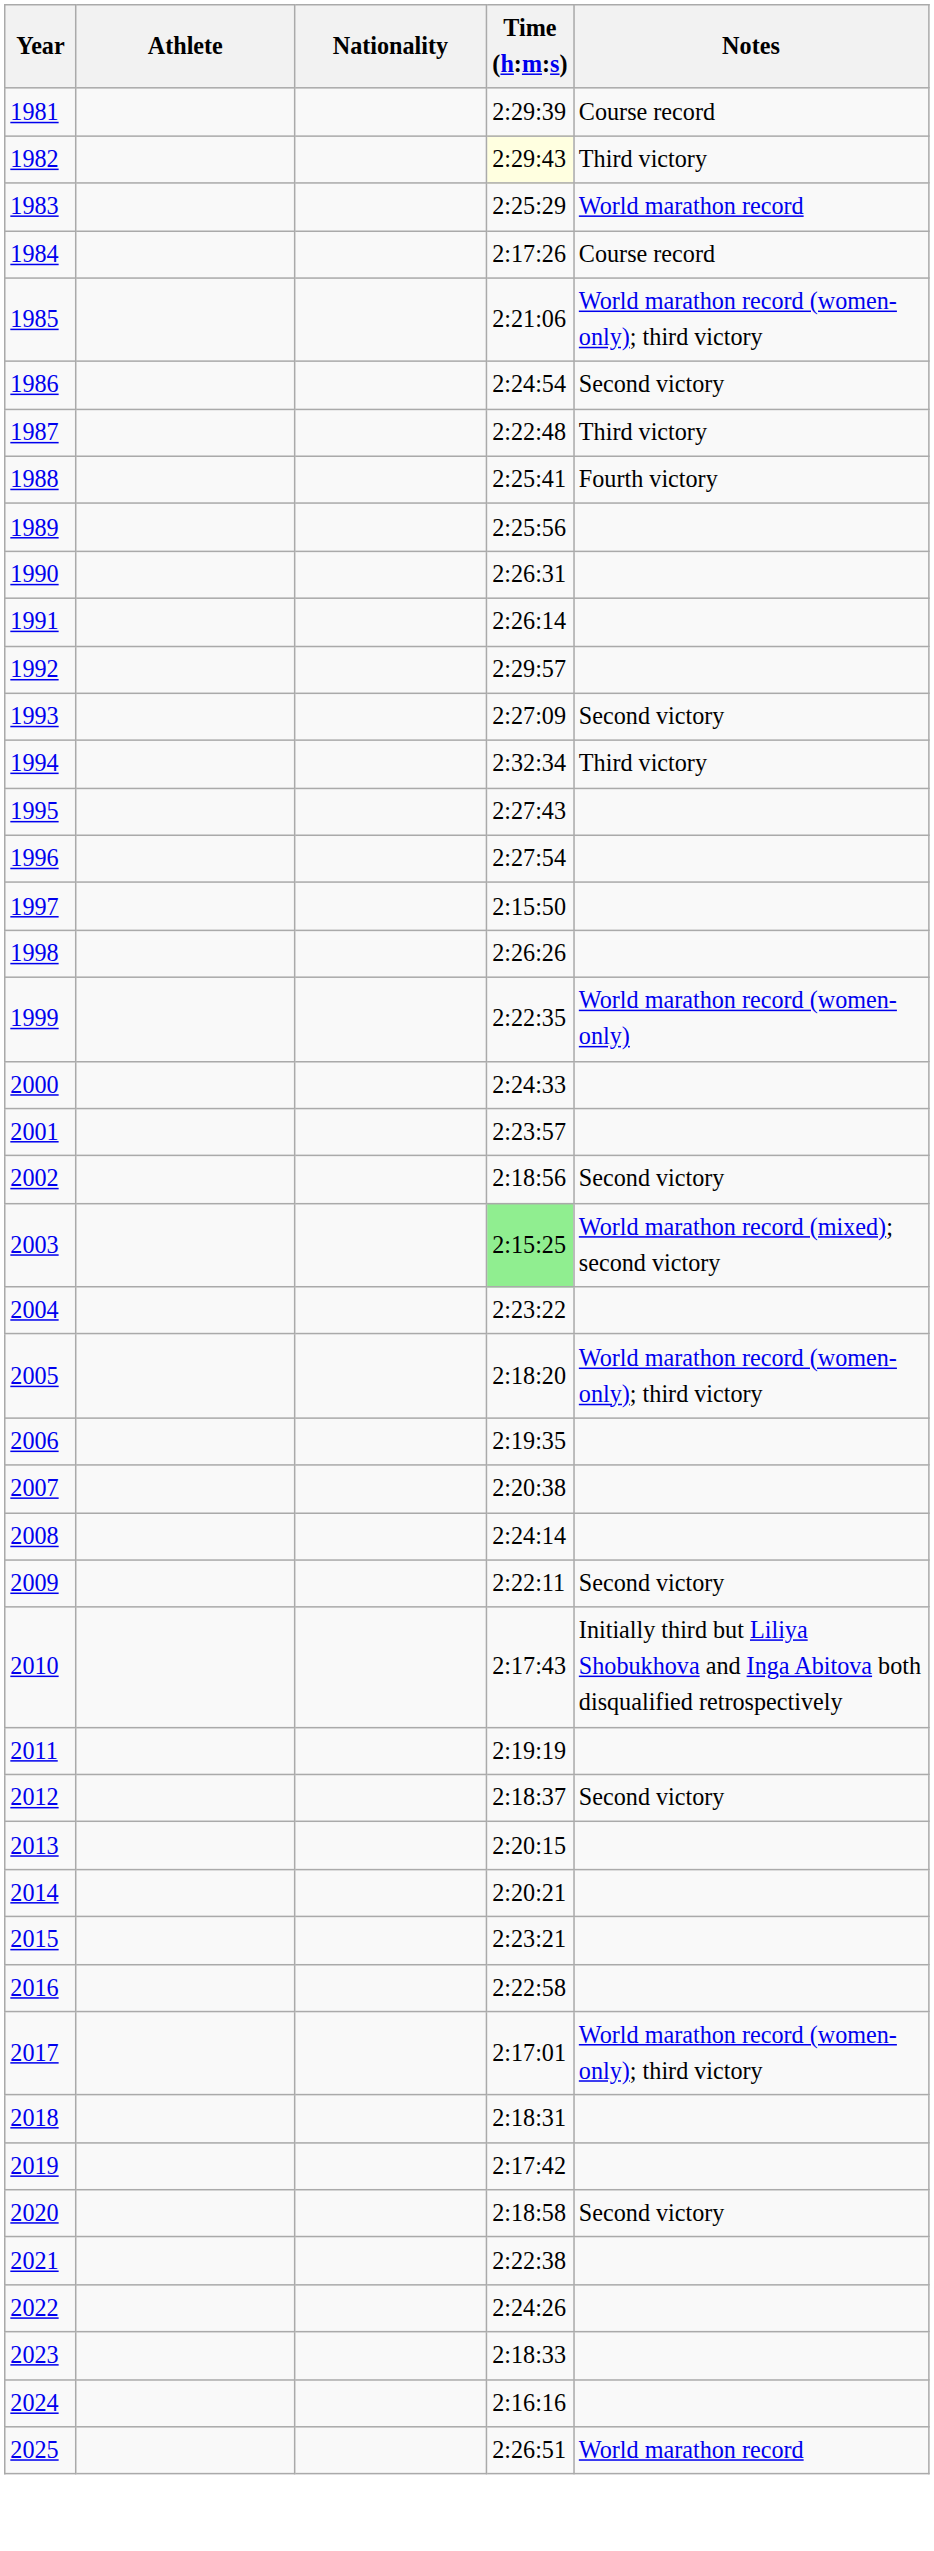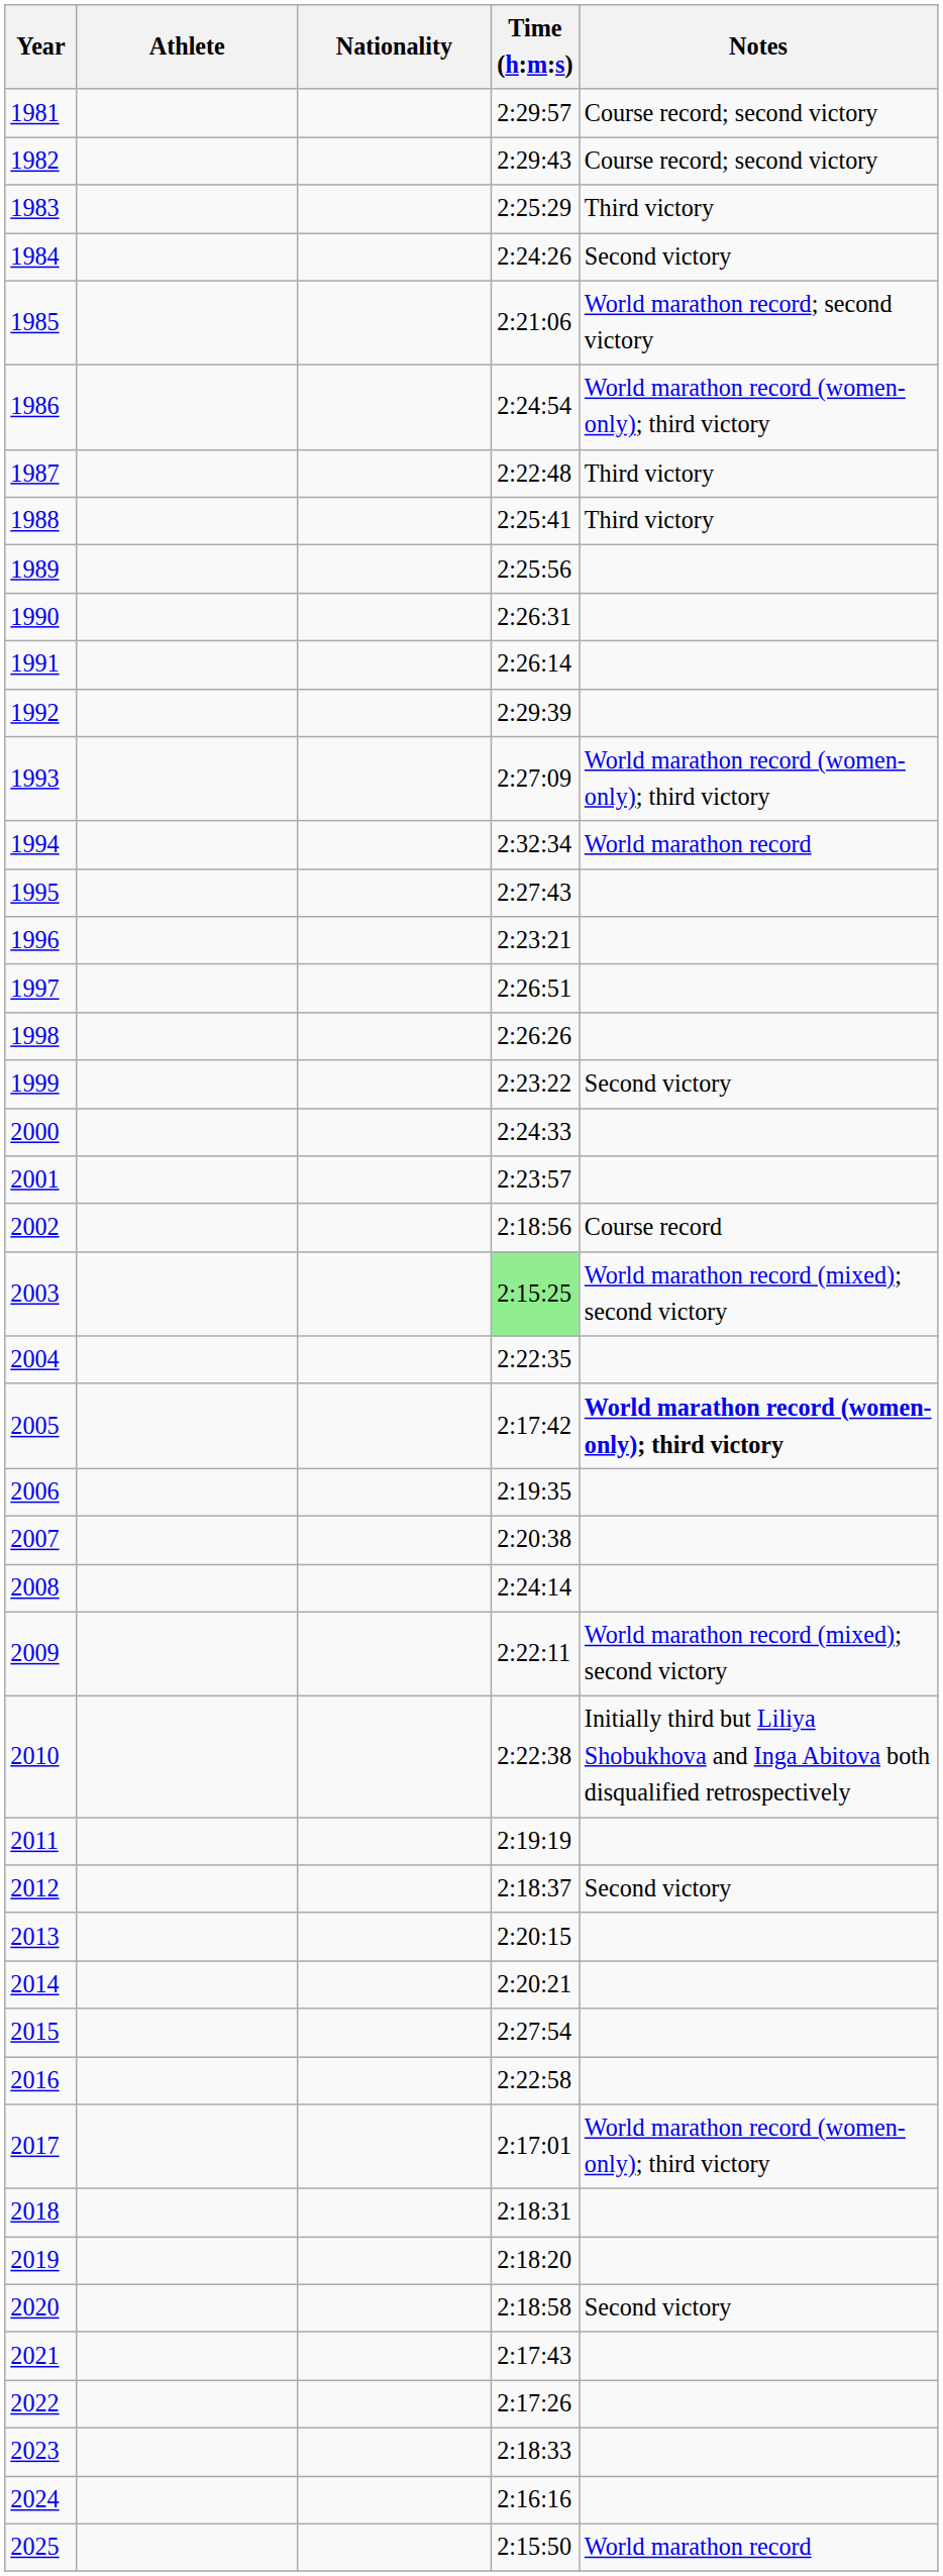1981 | Time (h:m:s): 2:29:39 -> 2:29:57
1981 | Notes: Course record -> Course record; second victory
1982 | Time (h:m:s): lightyellow background -> no background
1982 | Notes: Third victory -> Course record; second victory
1983 | Notes: World marathon record -> Third victory
1984 | Time (h:m:s): 2:17:26 -> 2:24:26
1984 | Notes: Course record -> Second victory
1985 | Notes: World marathon record (women-only); third victory -> World marathon record; second victory
1986 | Notes: Second victory -> World marathon record (women-only); third victory
1988 | Notes: Fourth victory -> Third victory
1992 | Time (h:m:s): 2:29:57 -> 2:29:39
1993 | Notes: Second victory -> World marathon record (women-only); third victory
1994 | Notes: Third victory -> World marathon record
1996 | Time (h:m:s): 2:27:54 -> 2:23:21
1997 | Time (h:m:s): 2:15:50 -> 2:26:51
1999 | Time (h:m:s): 2:22:35 -> 2:23:22
1999 | Notes: World marathon record (women-only) -> Second victory
2002 | Notes: Second victory -> Course record
2004 | Time (h:m:s): 2:23:22 -> 2:22:35
2005 | Time (h:m:s): 2:18:20 -> 2:17:42
2005 | Notes: normal -> bold
2009 | Notes: Second victory -> World marathon record (mixed); second victory
2010 | Time (h:m:s): 2:17:43 -> 2:22:38
2015 | Time (h:m:s): 2:23:21 -> 2:27:54
2019 | Time (h:m:s): 2:17:42 -> 2:18:20
2021 | Time (h:m:s): 2:22:38 -> 2:17:43
2022 | Time (h:m:s): 2:24:26 -> 2:17:26
2025 | Time (h:m:s): 2:26:51 -> 2:15:50
